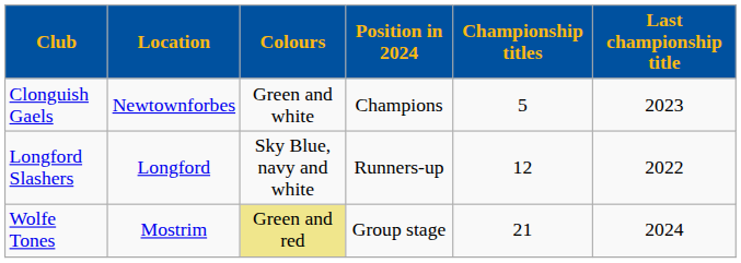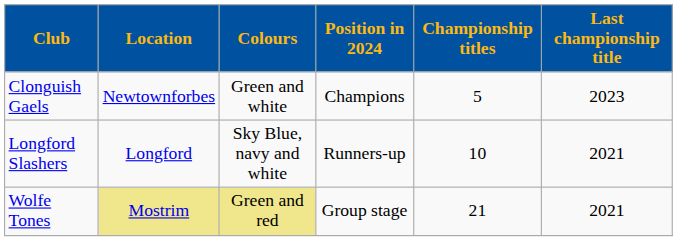Longford Slashers | Championship titles: 12 -> 10
Longford Slashers | Last championship title: 2022 -> 2021
Wolfe Tones | Location: no background -> khaki background
Wolfe Tones | Last championship title: 2024 -> 2021
